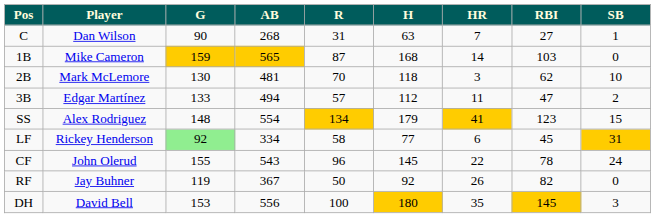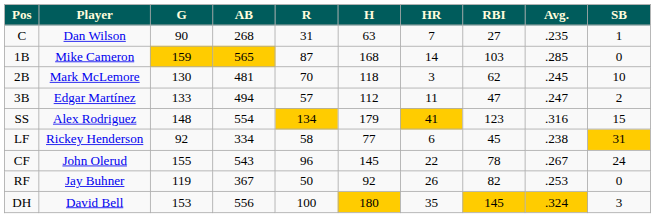+ column: Avg. | .235 | .285 | .245 | .247 | .316 | .238 | .267 | .253 | .324
LF | G: lightgreen background -> no background
